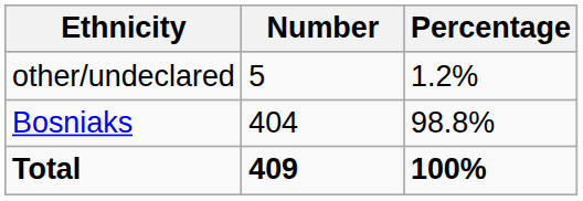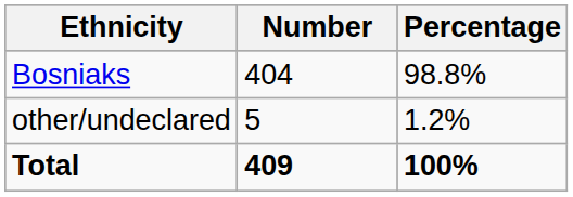rows swapped: Bosniaks <-> other/undeclared
